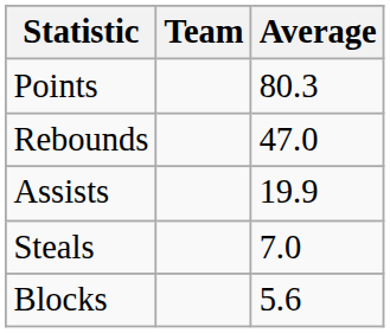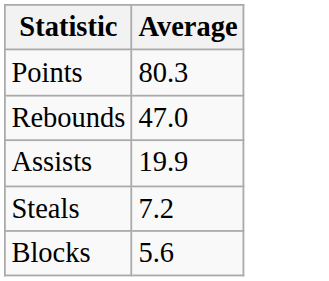- column: Team
Steals | Average: 7.0 -> 7.2
